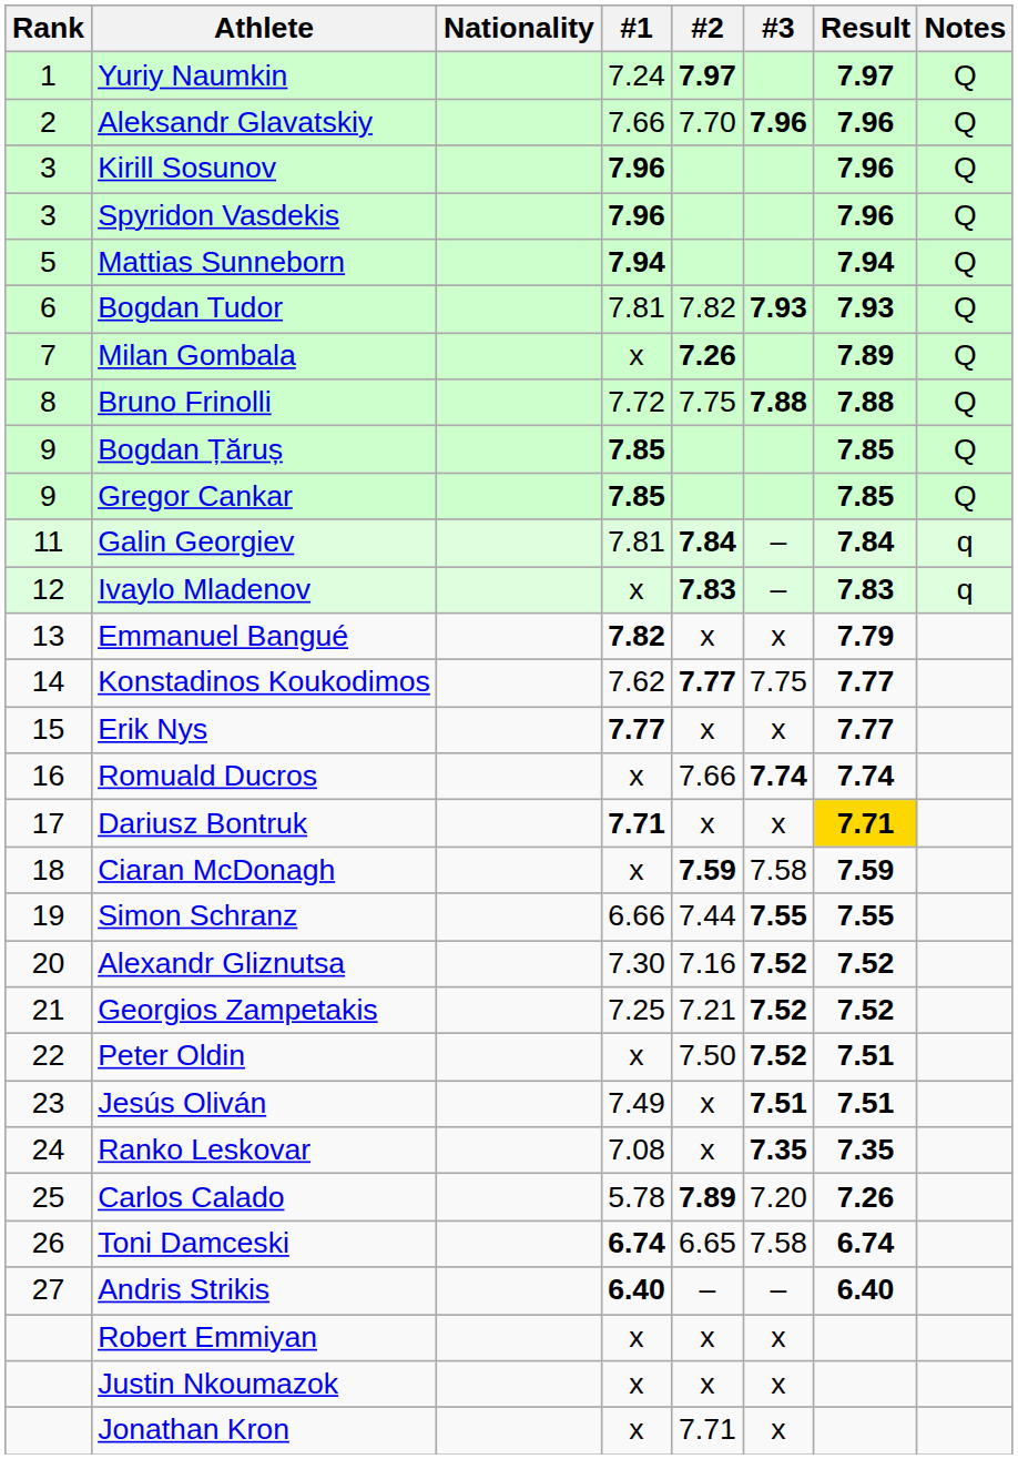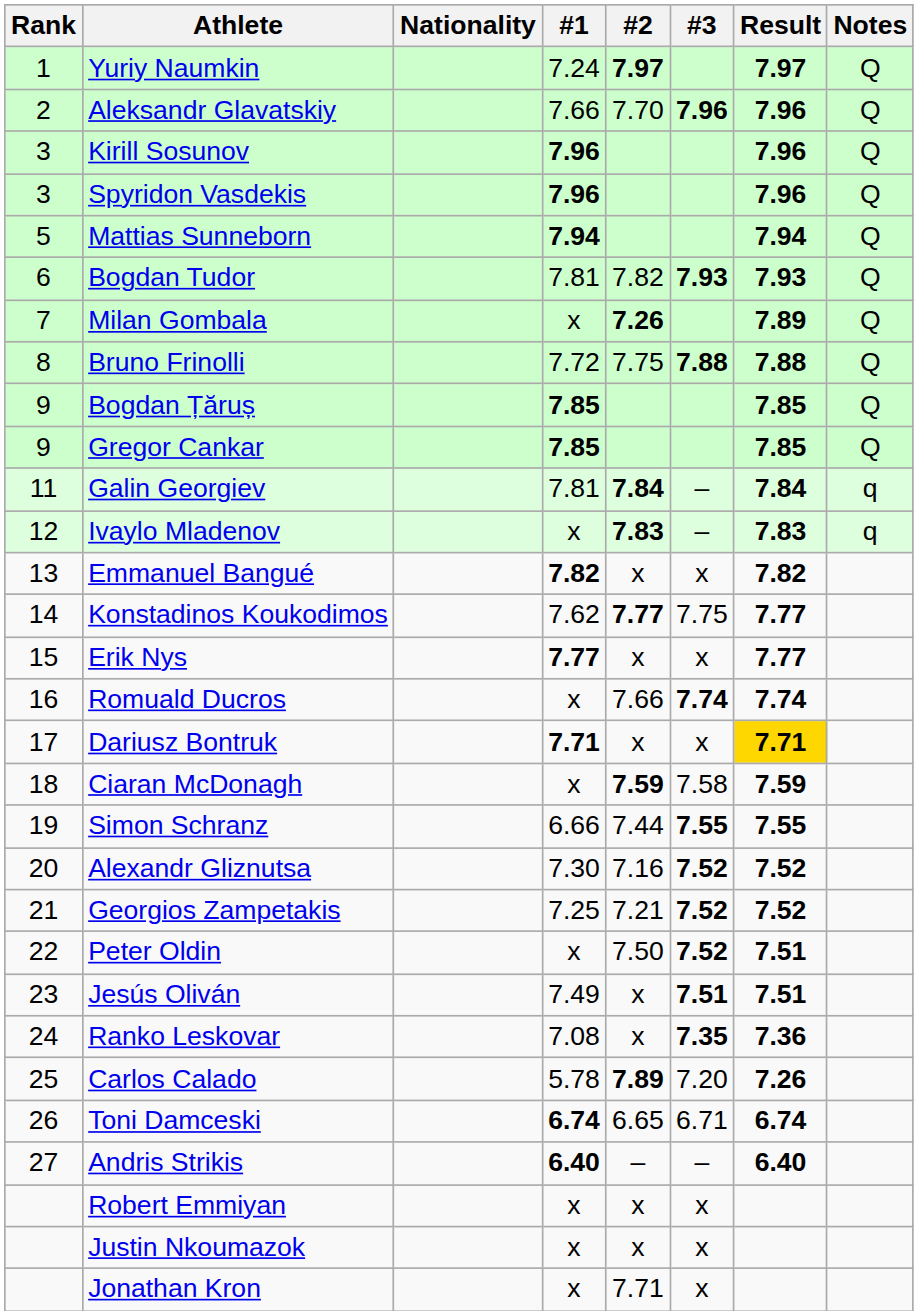Emmanuel Bangué | Result: 7.79 -> 7.82
Ranko Leskovar | Result: 7.35 -> 7.36
Toni Damceski | #3: 7.58 -> 6.71
